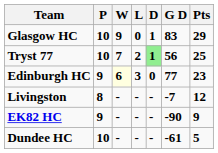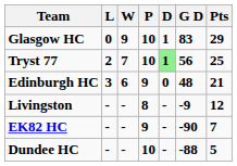columns swapped: P <-> L
Edinburgh HC | W: lightyellow background -> no background
Edinburgh HC | G D: 77 -> 48
Edinburgh HC | Pts: 23 -> 21
Livingston | G D: -7 -> -9
EK82 HC | Pts: 9 -> 7
Dundee HC | G D: -61 -> -88
